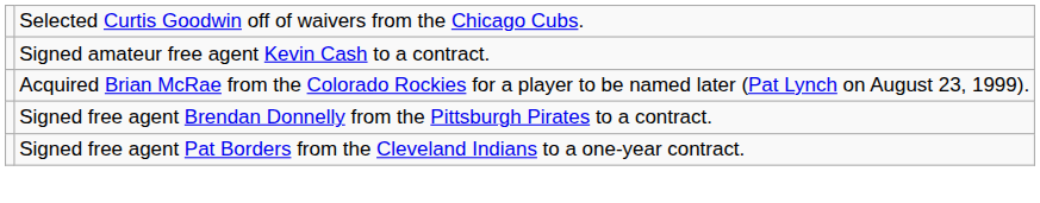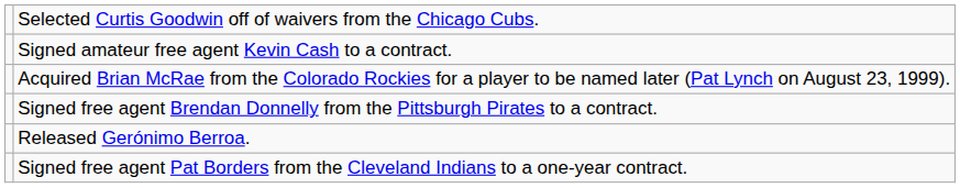+ row: Released Gerónimo Berroa.
